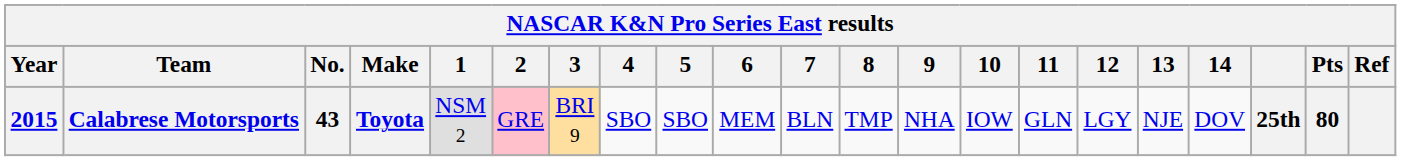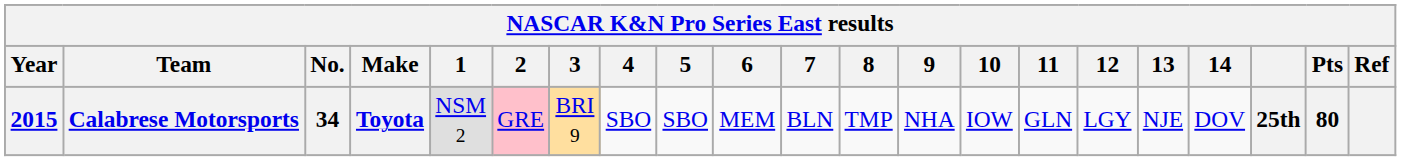Calabrese Motorsports | No.: 43 -> 34
